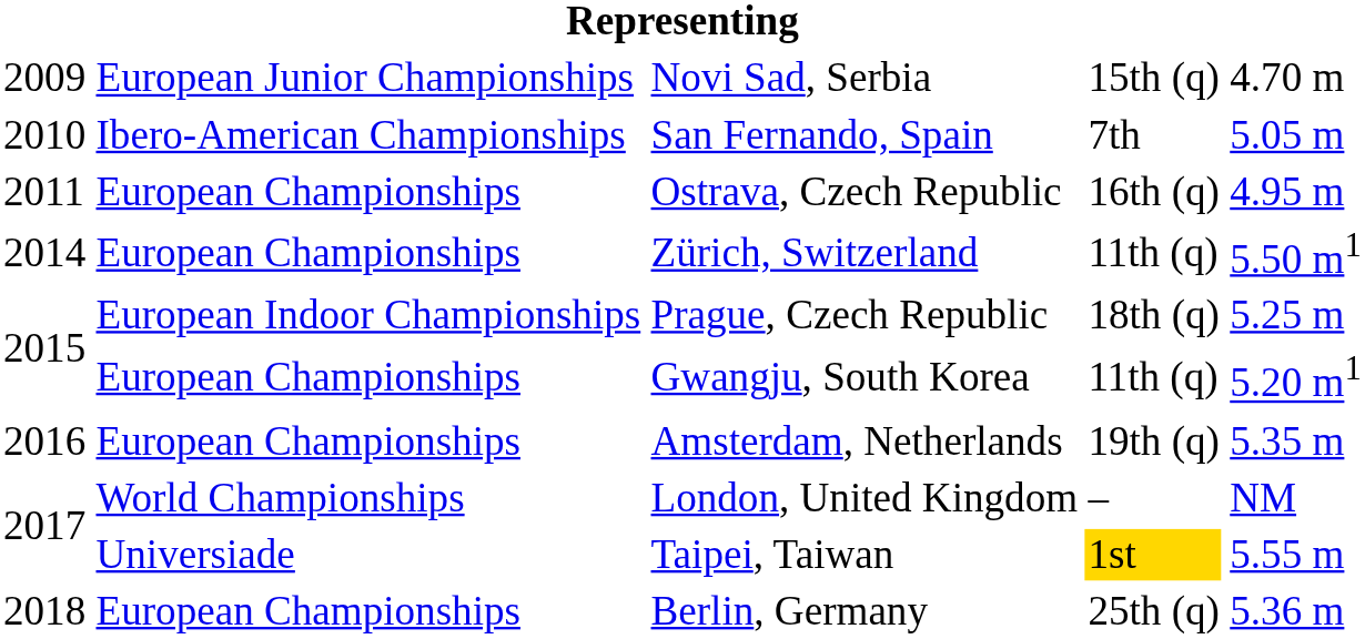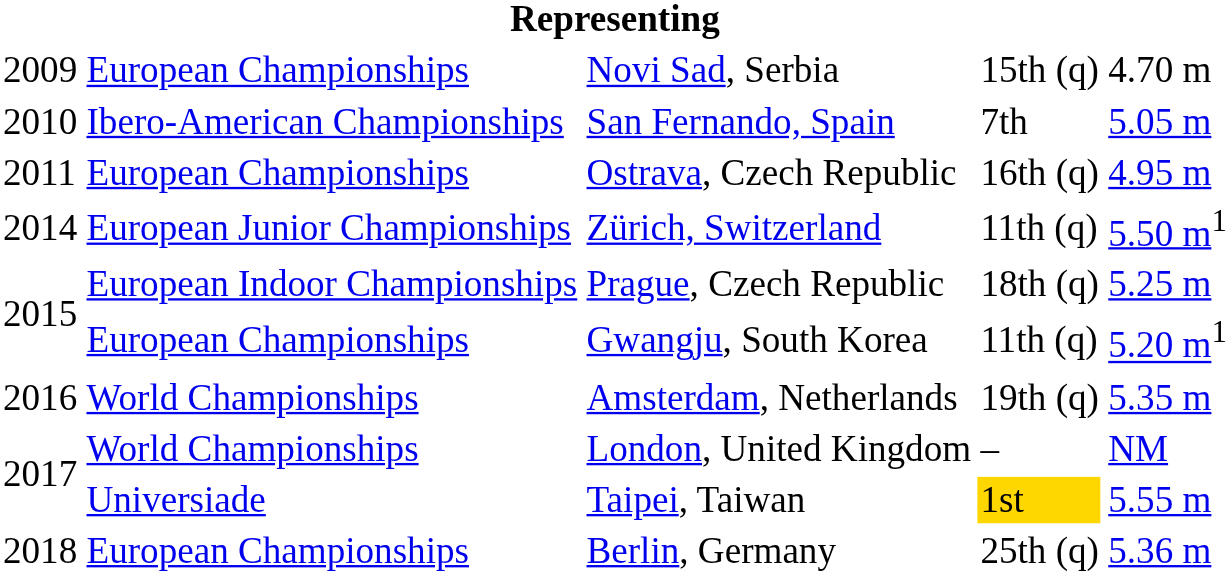Novi Sad, Serbia | column 2: European Junior Championships -> European Championships
Zürich, Switzerland | column 2: European Championships -> European Junior Championships
Amsterdam, Netherlands | column 2: European Championships -> World Championships
